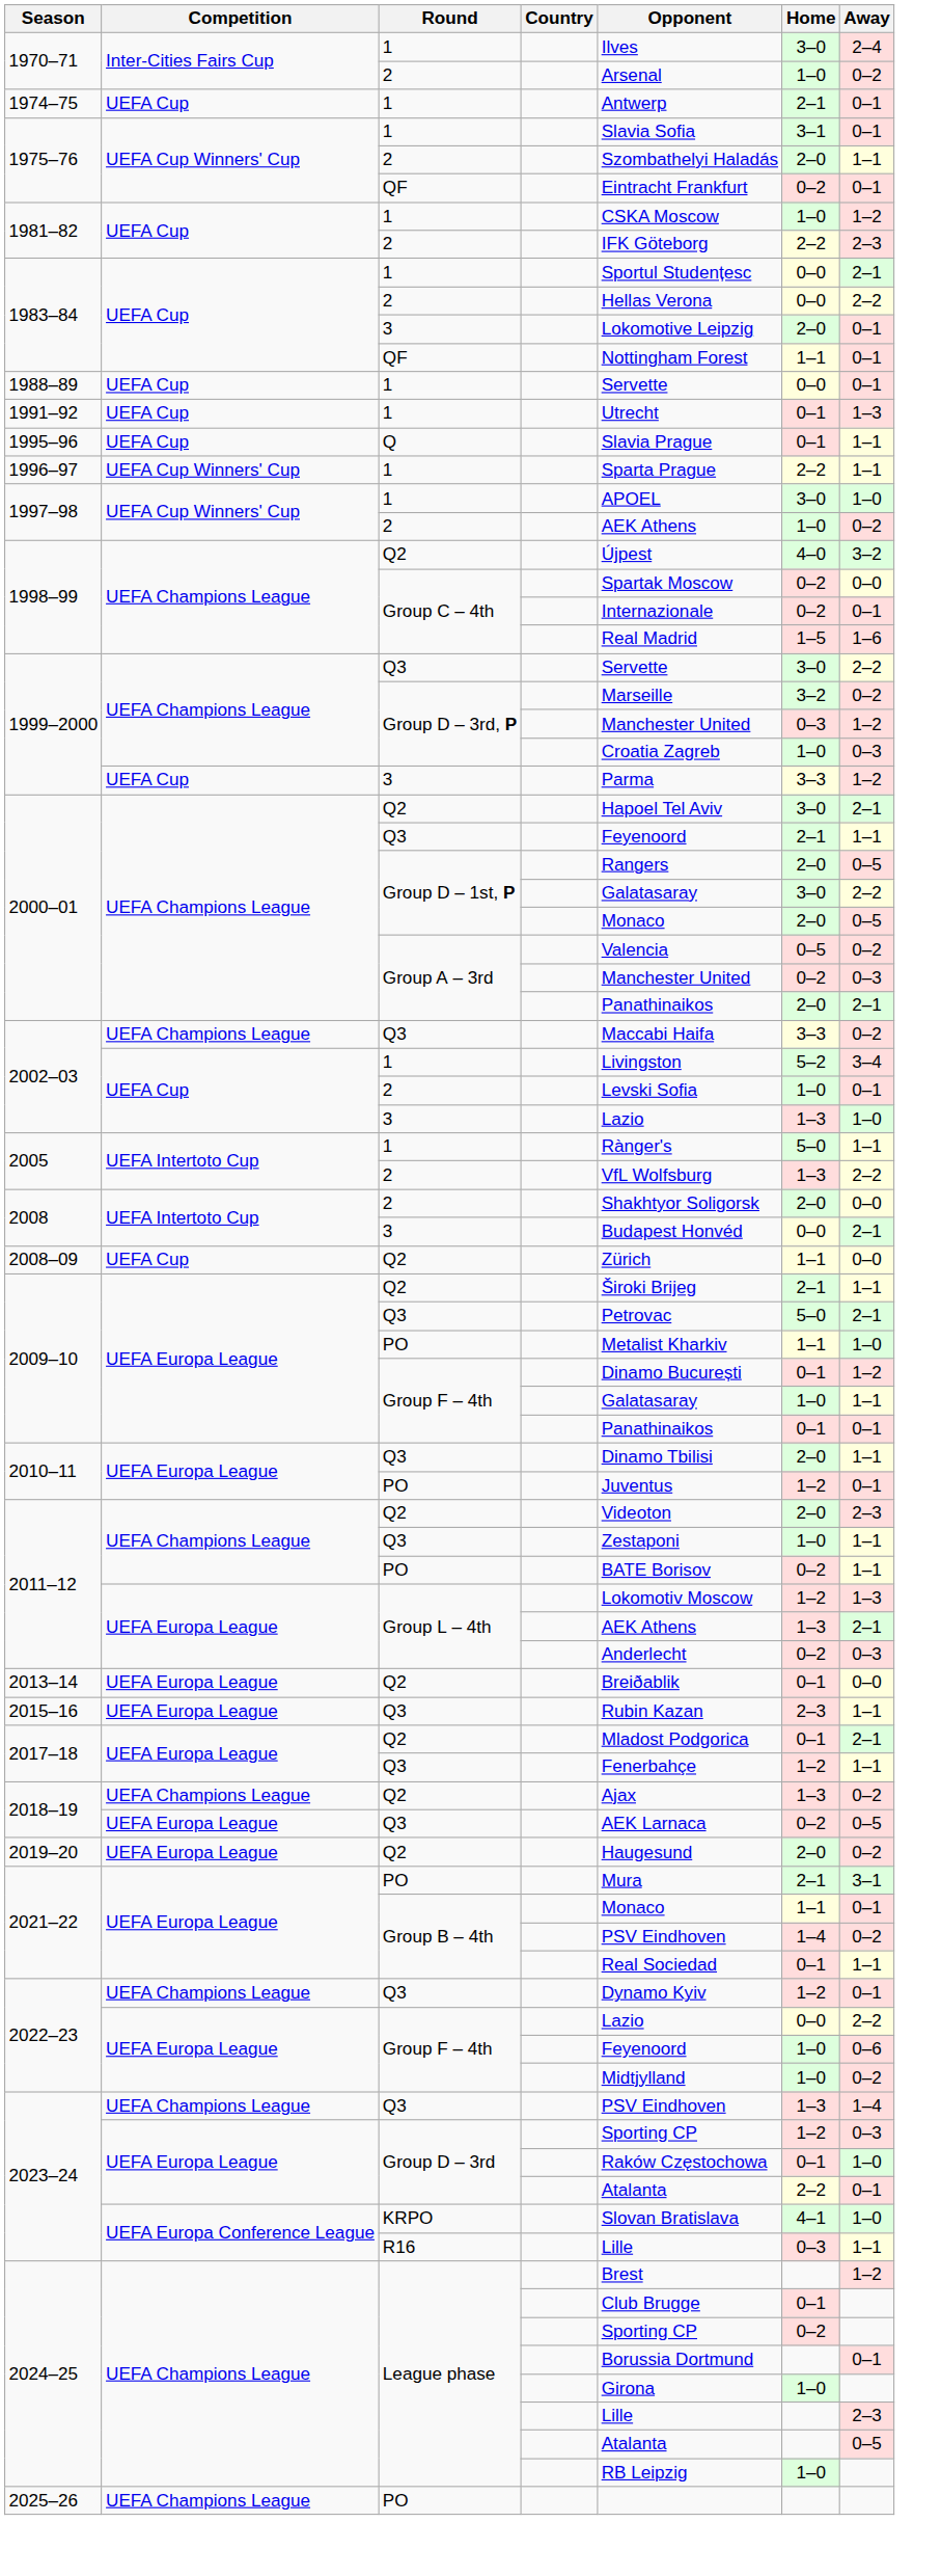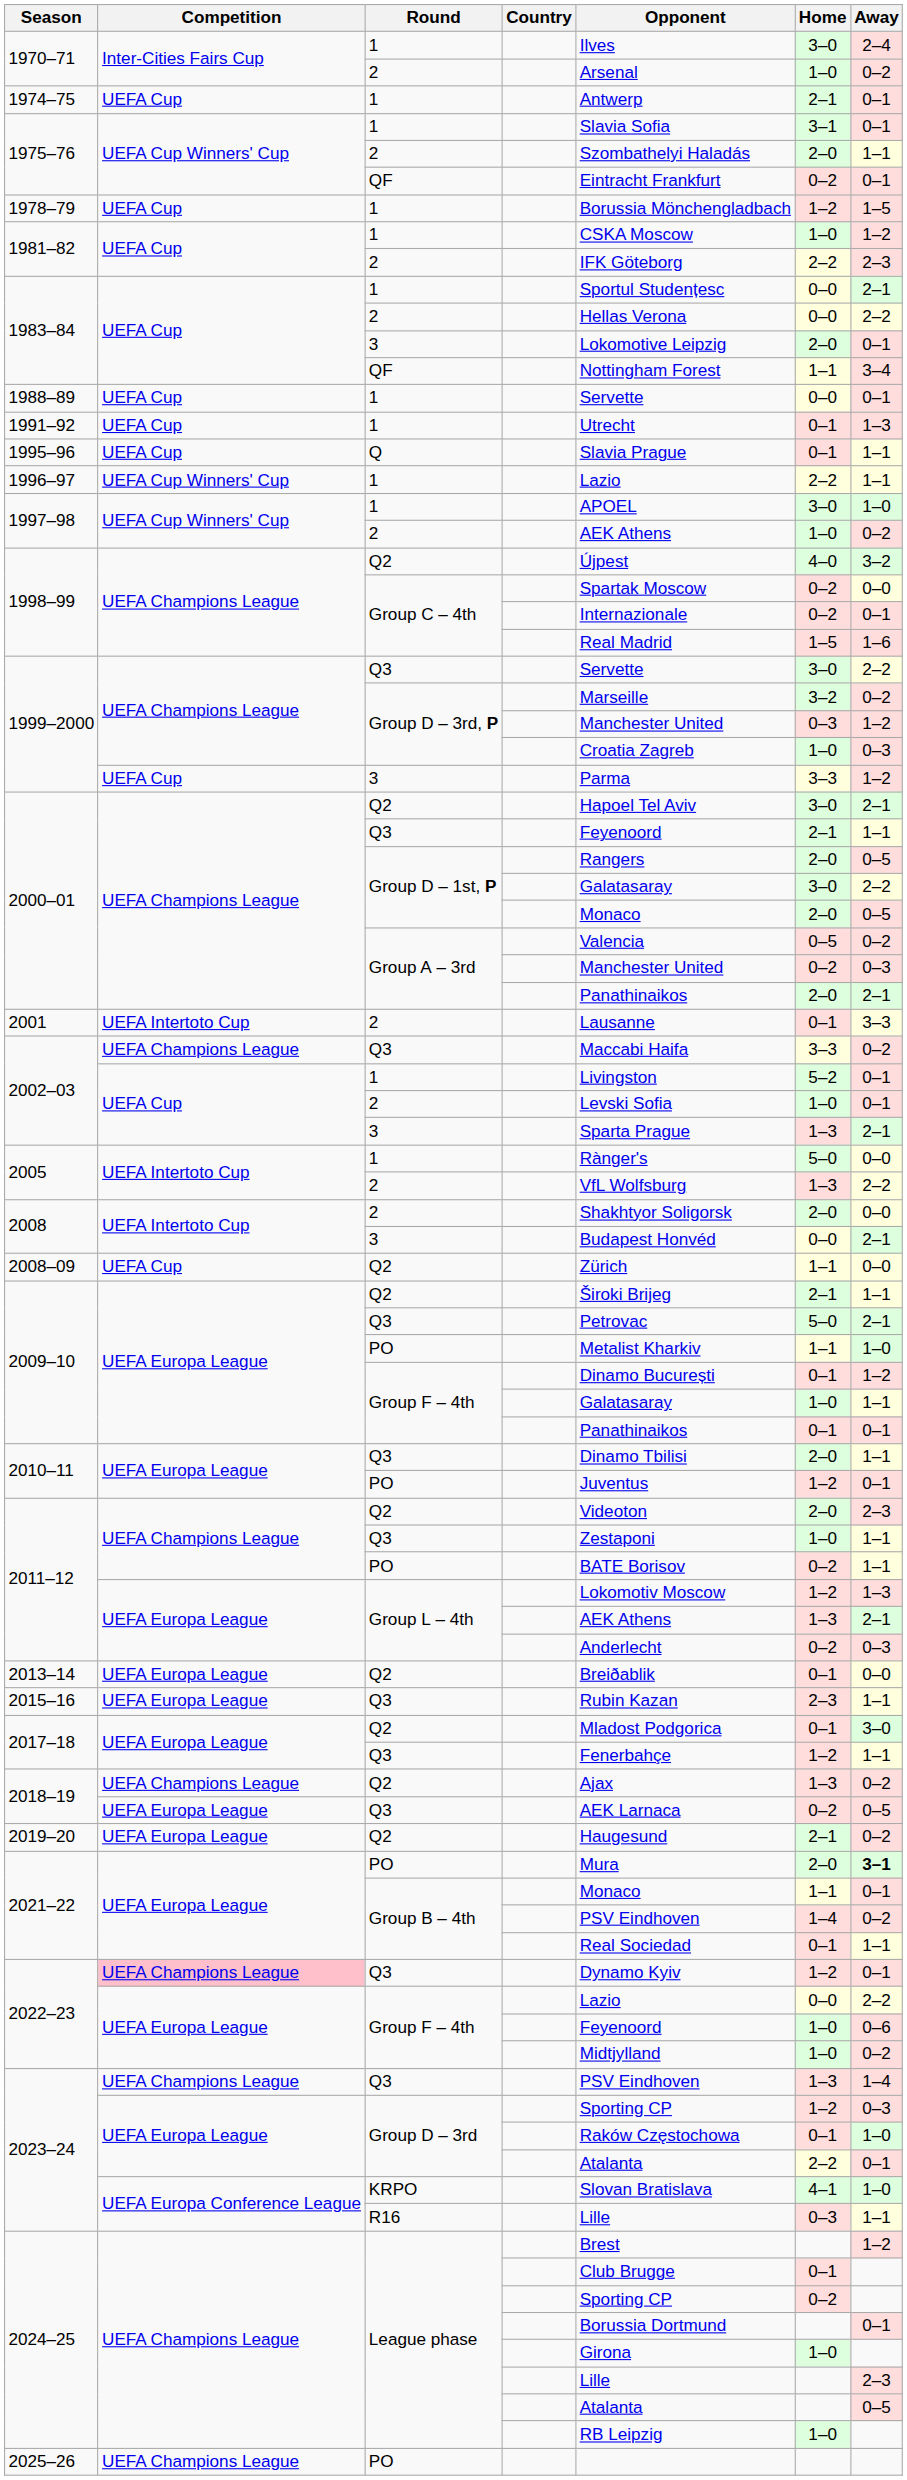+ row: 1978–79 | UEFA Cup | 1 | Borussia Mönchengladbach | 1–2 | 1–5
1983–84 / QF | Away: 0–1 -> 3–4
1996–97 | Opponent: Sparta Prague -> Lazio
+ row: 2001 | UEFA Intertoto Cup | 2 | Lausanne | 0–1 | 3–3
2002–03 / 1 | Away: 3–4 -> 0–1
2002–03 / 3 | Opponent: Lazio -> Sparta Prague
2002–03 / 3 | Away: 1–0 -> 2–1
2005 / 1 | Away: 1–1 -> 0–0
2017–18 / Q2 | Away: 2–1 -> 3–0
2019–20 | Home: 2–0 -> 2–1
2021–22 / PO | Home: 2–1 -> 2–0
2021–22 / PO | Away: normal -> bold
2022–23 / Q3 | Competition: no background -> pink background
